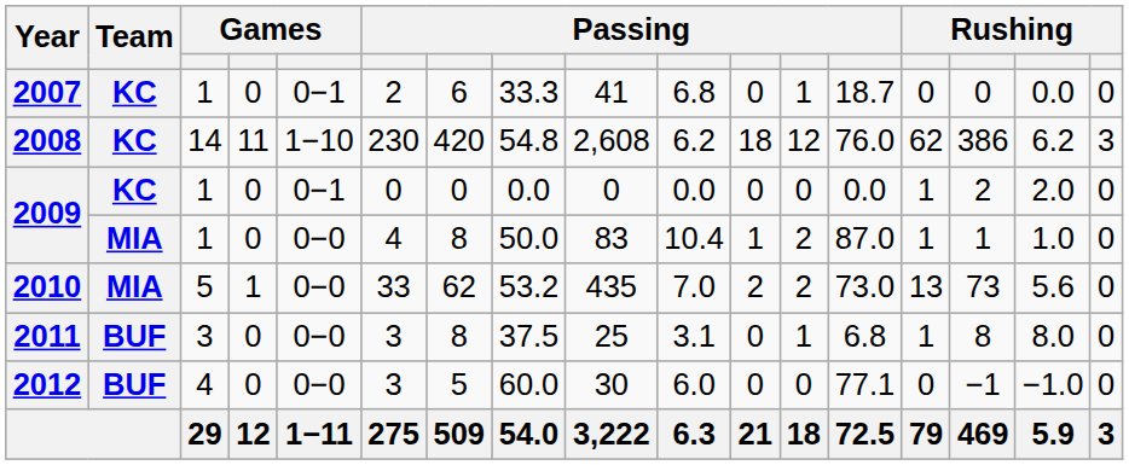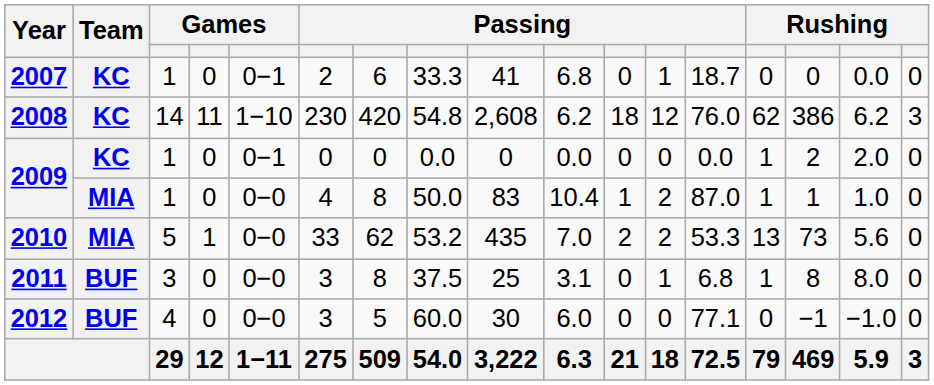2010 | column 13: 73.0 -> 53.3
